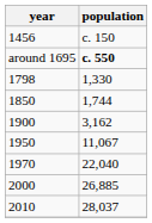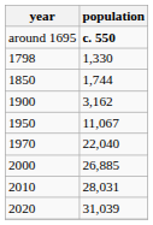- row: 1456 | c. 150
2010 | population: 28,037 -> 28,031
+ row: 2020 | 31,039
